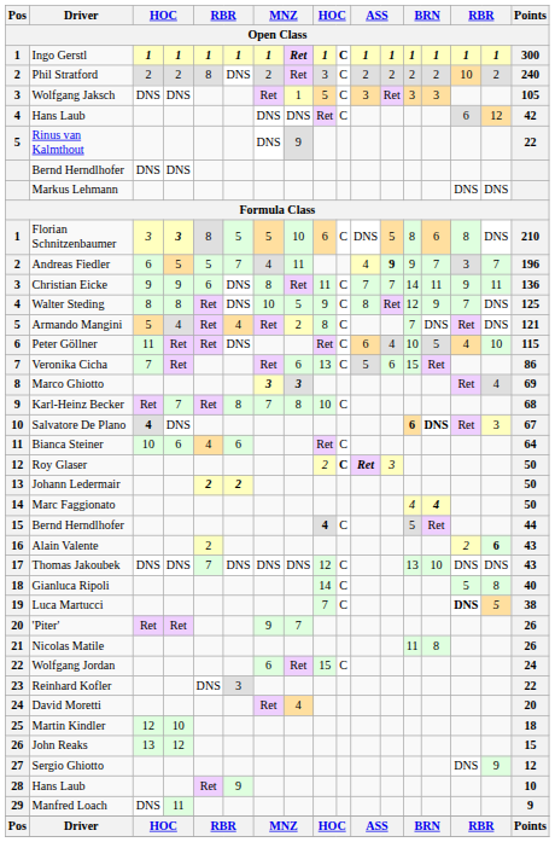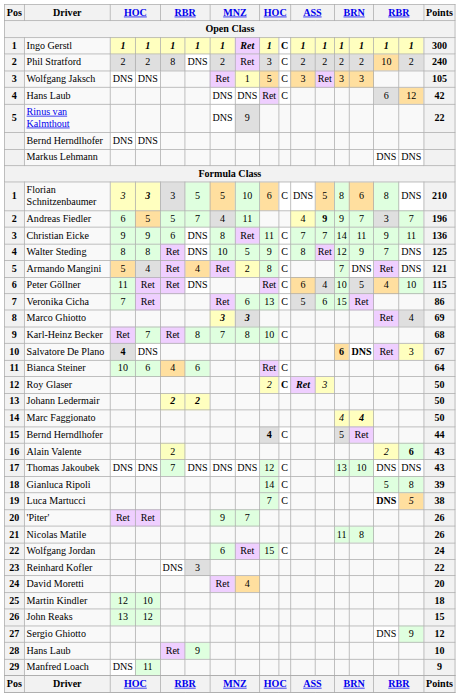Florian Schnitzenbaumer | column 5: 8 -> 3
Gianluca Ripoli | Points: 40 -> 39
